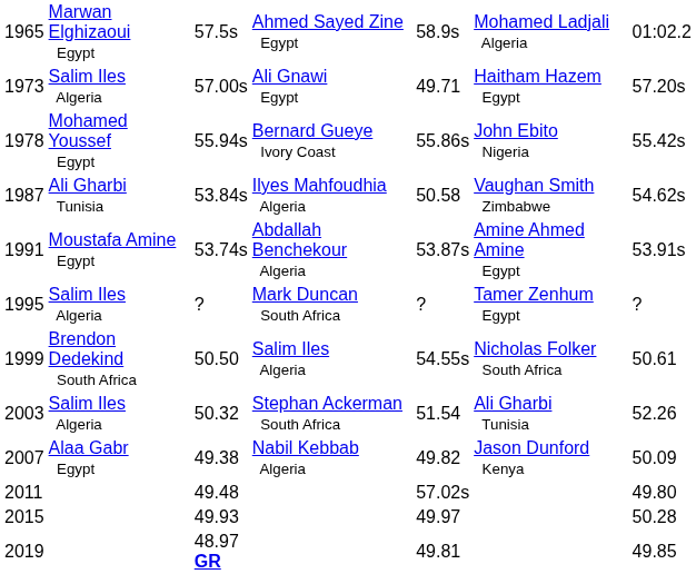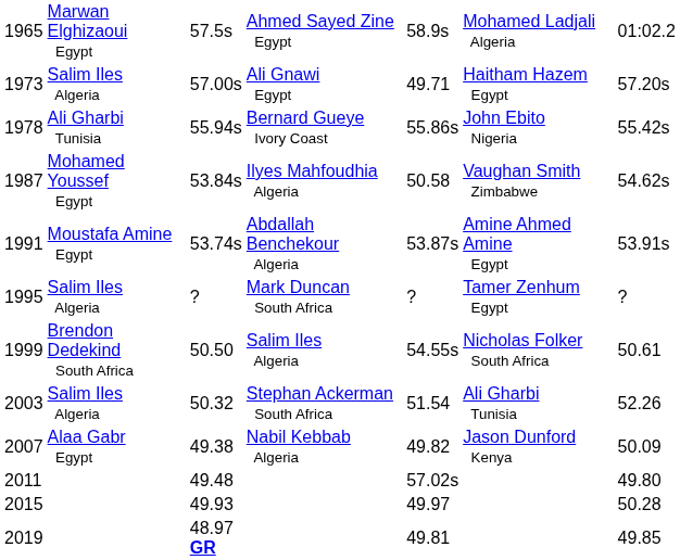1978 | column 2: Mohamed Youssef Egypt -> Ali Gharbi Tunisia
1987 | column 2: Ali Gharbi Tunisia -> Mohamed Youssef Egypt
